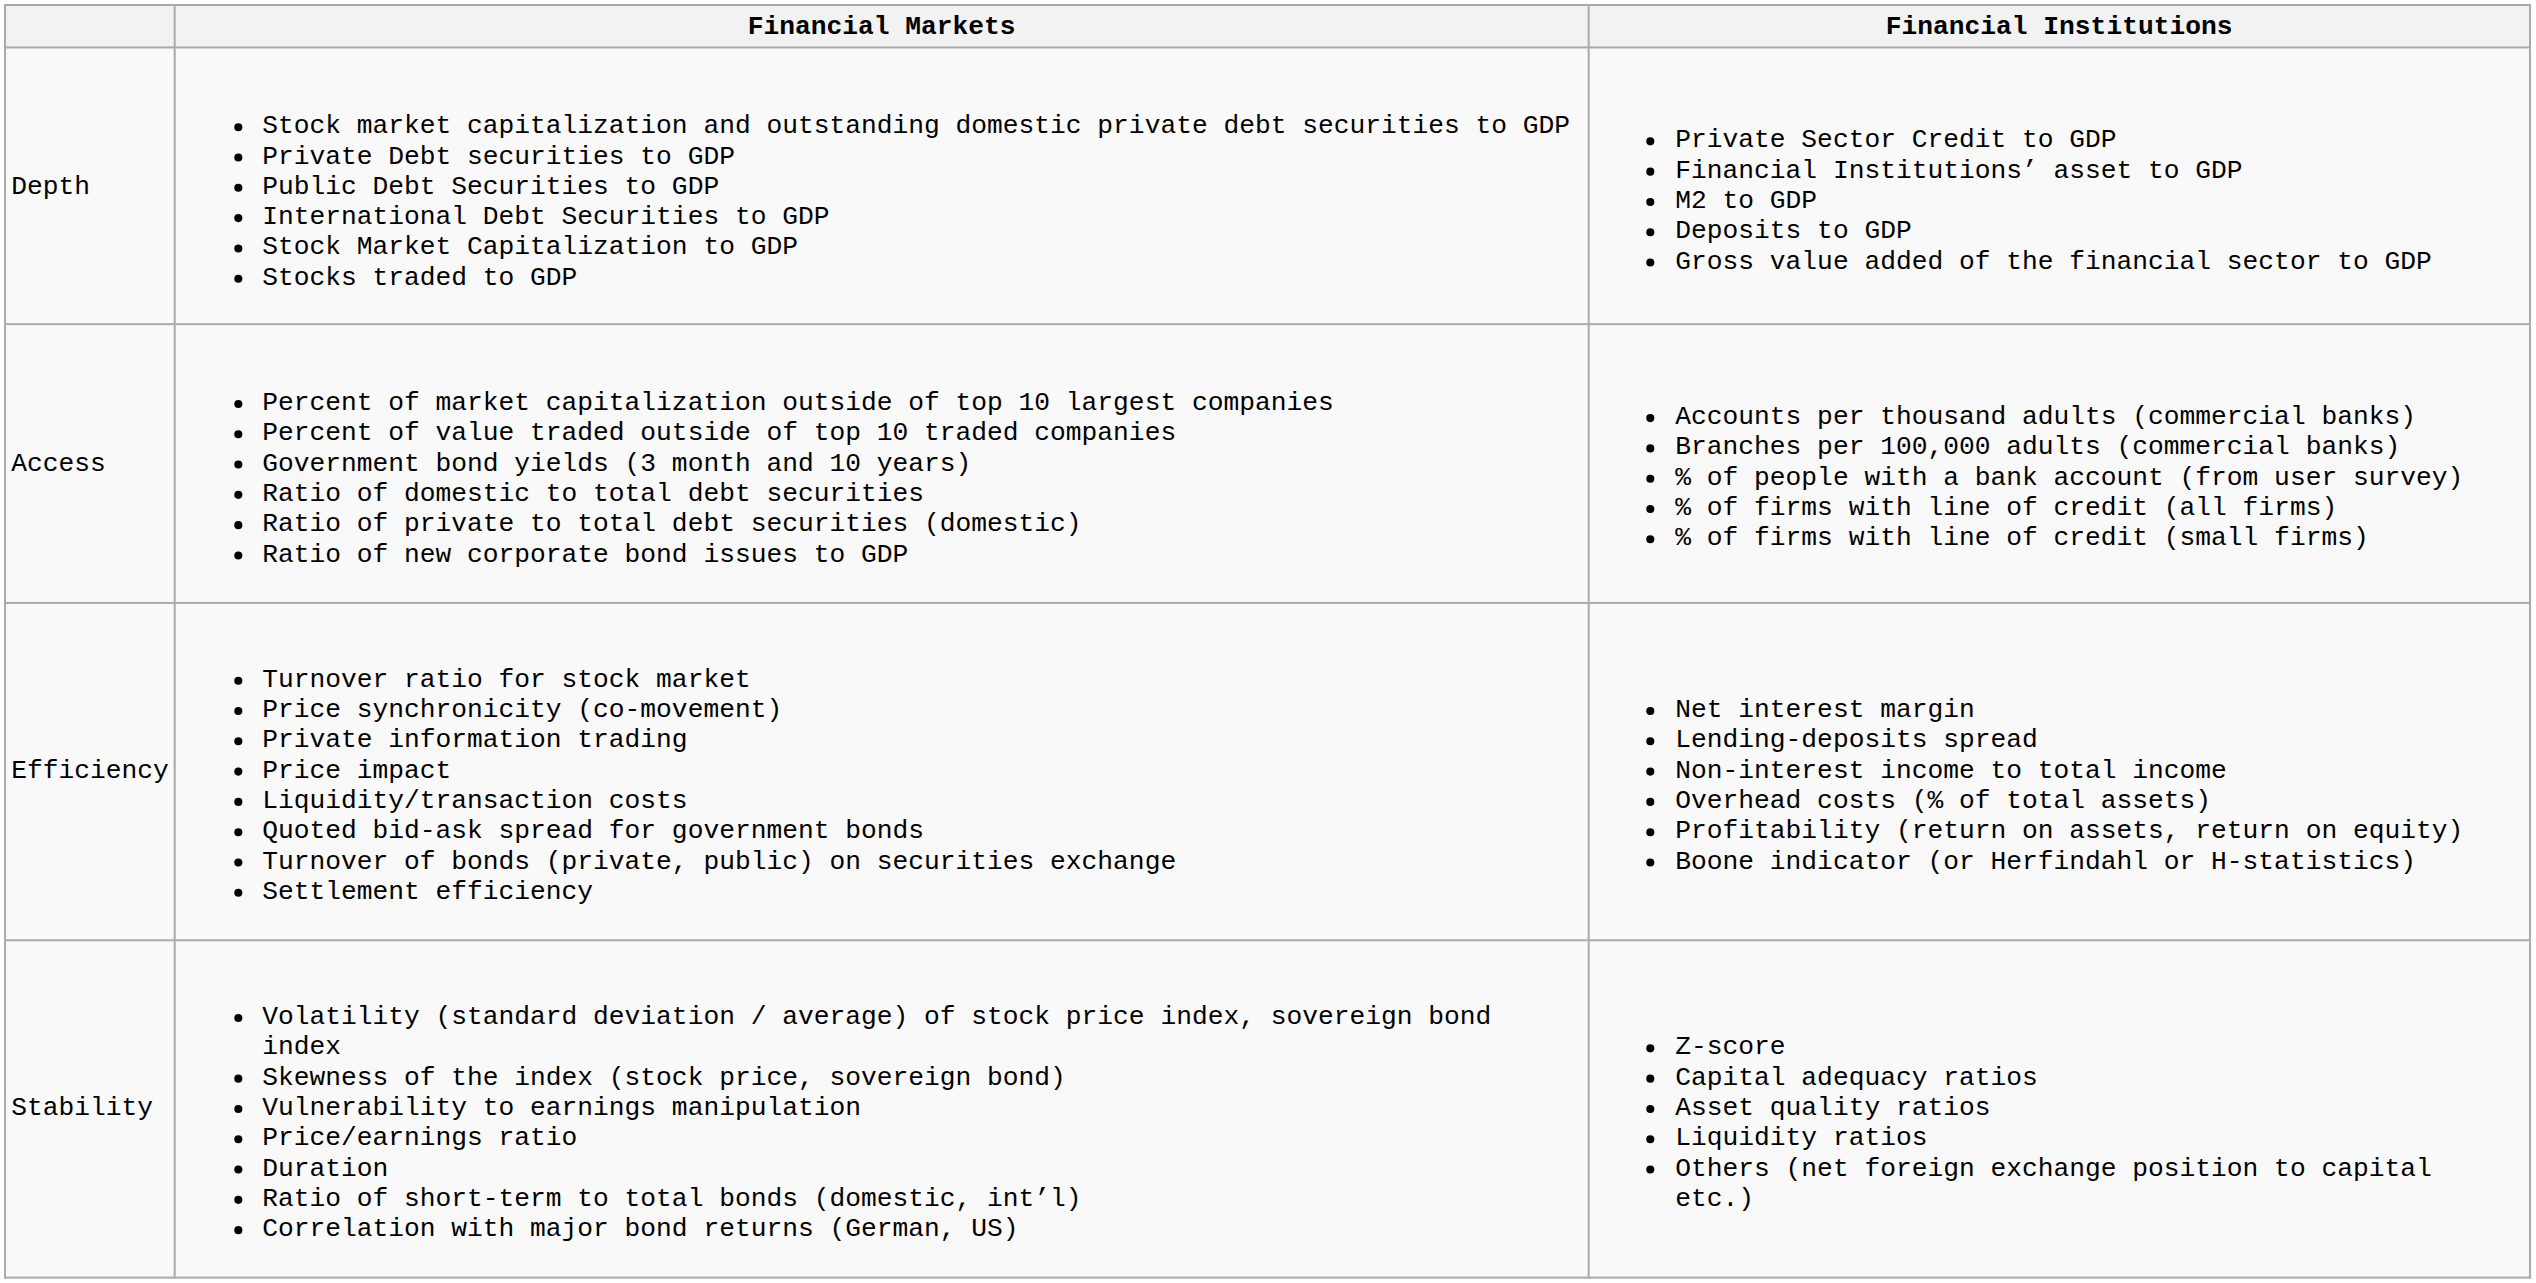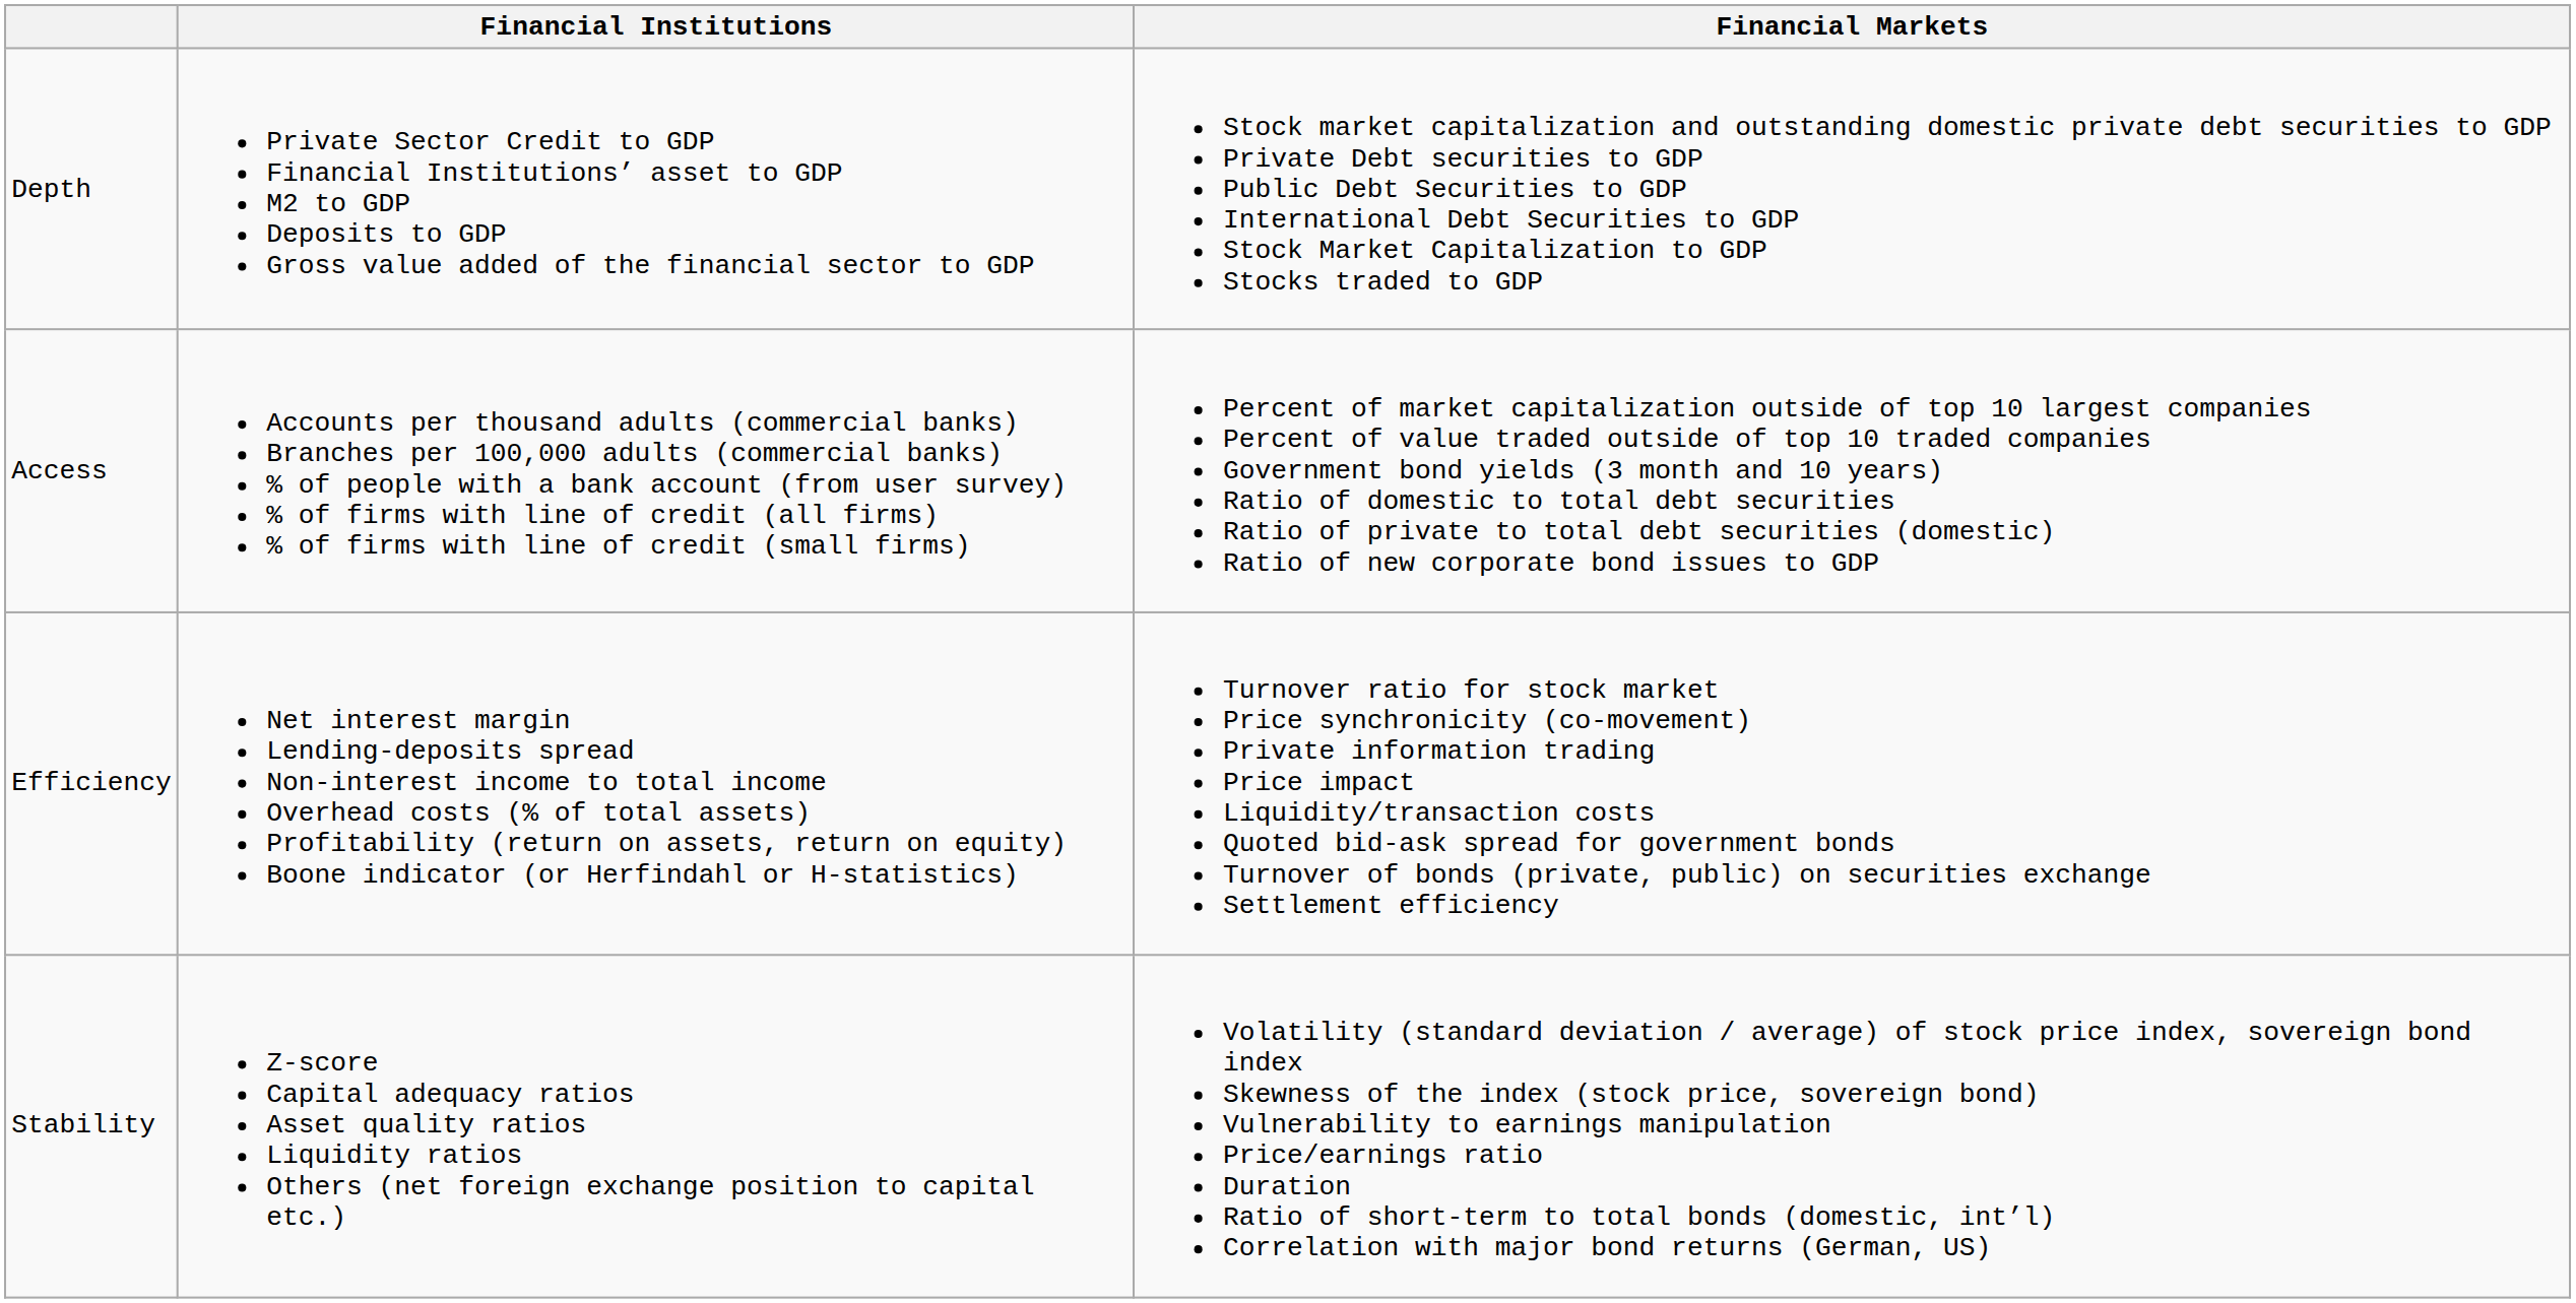columns swapped: Financial Institutions <-> Financial Markets
